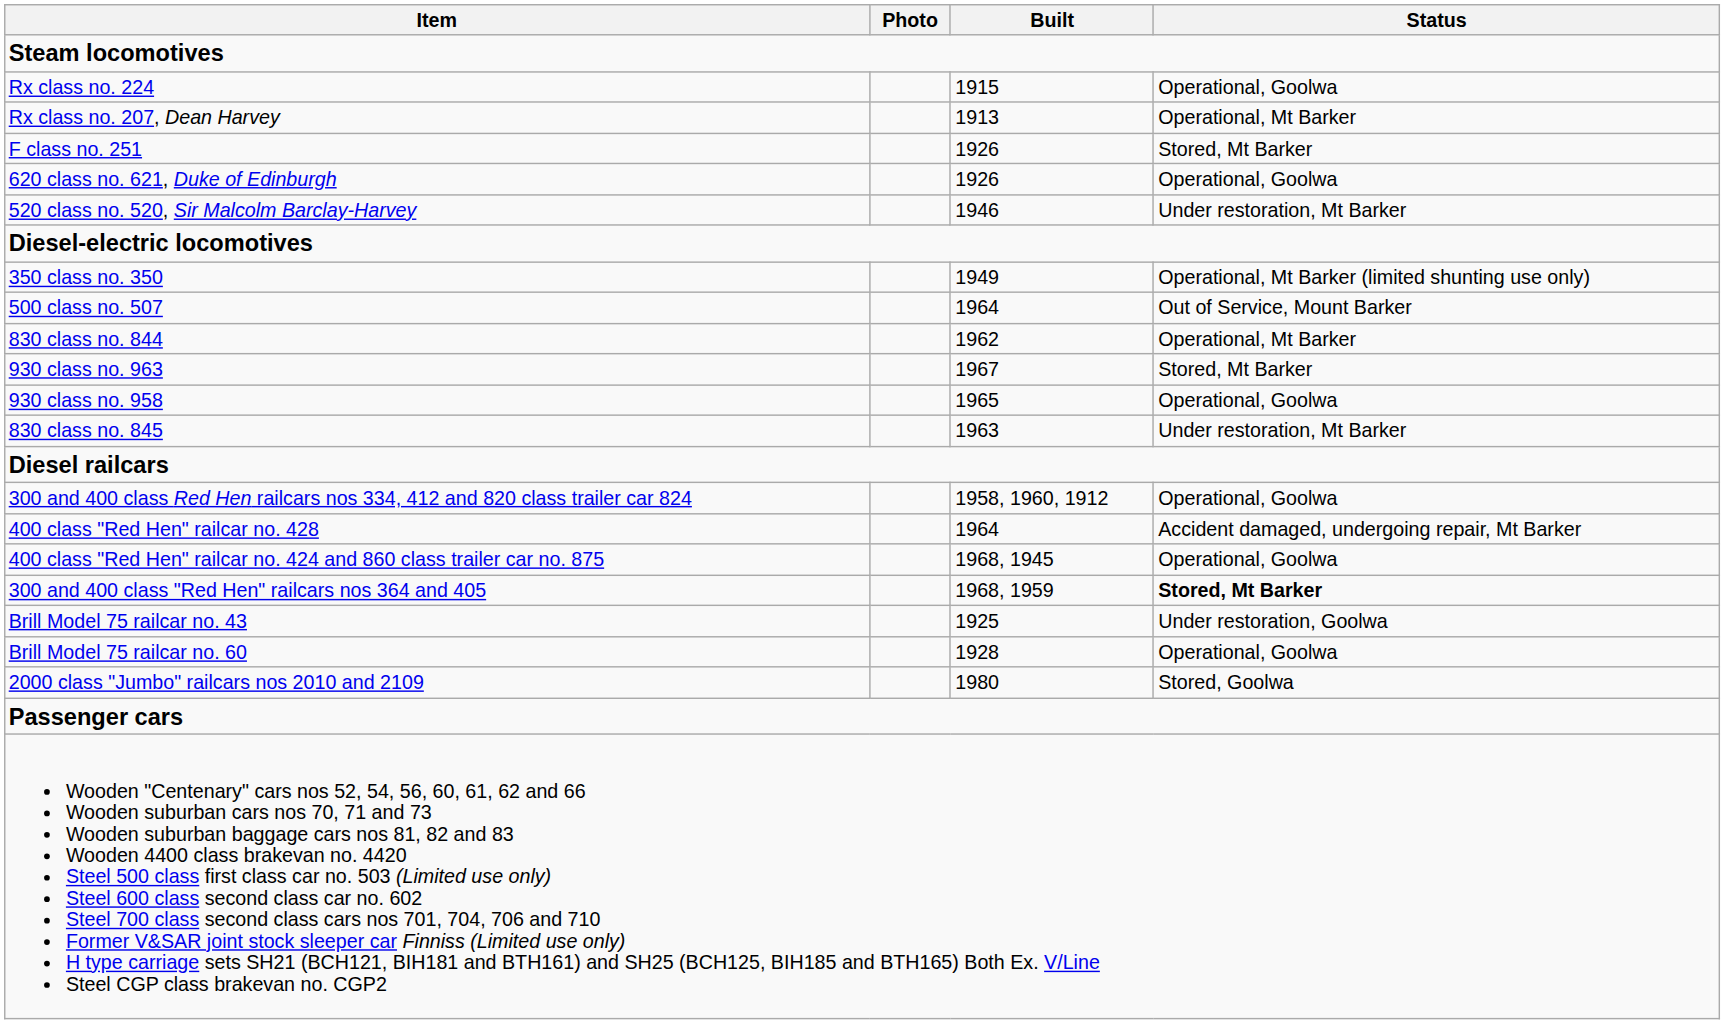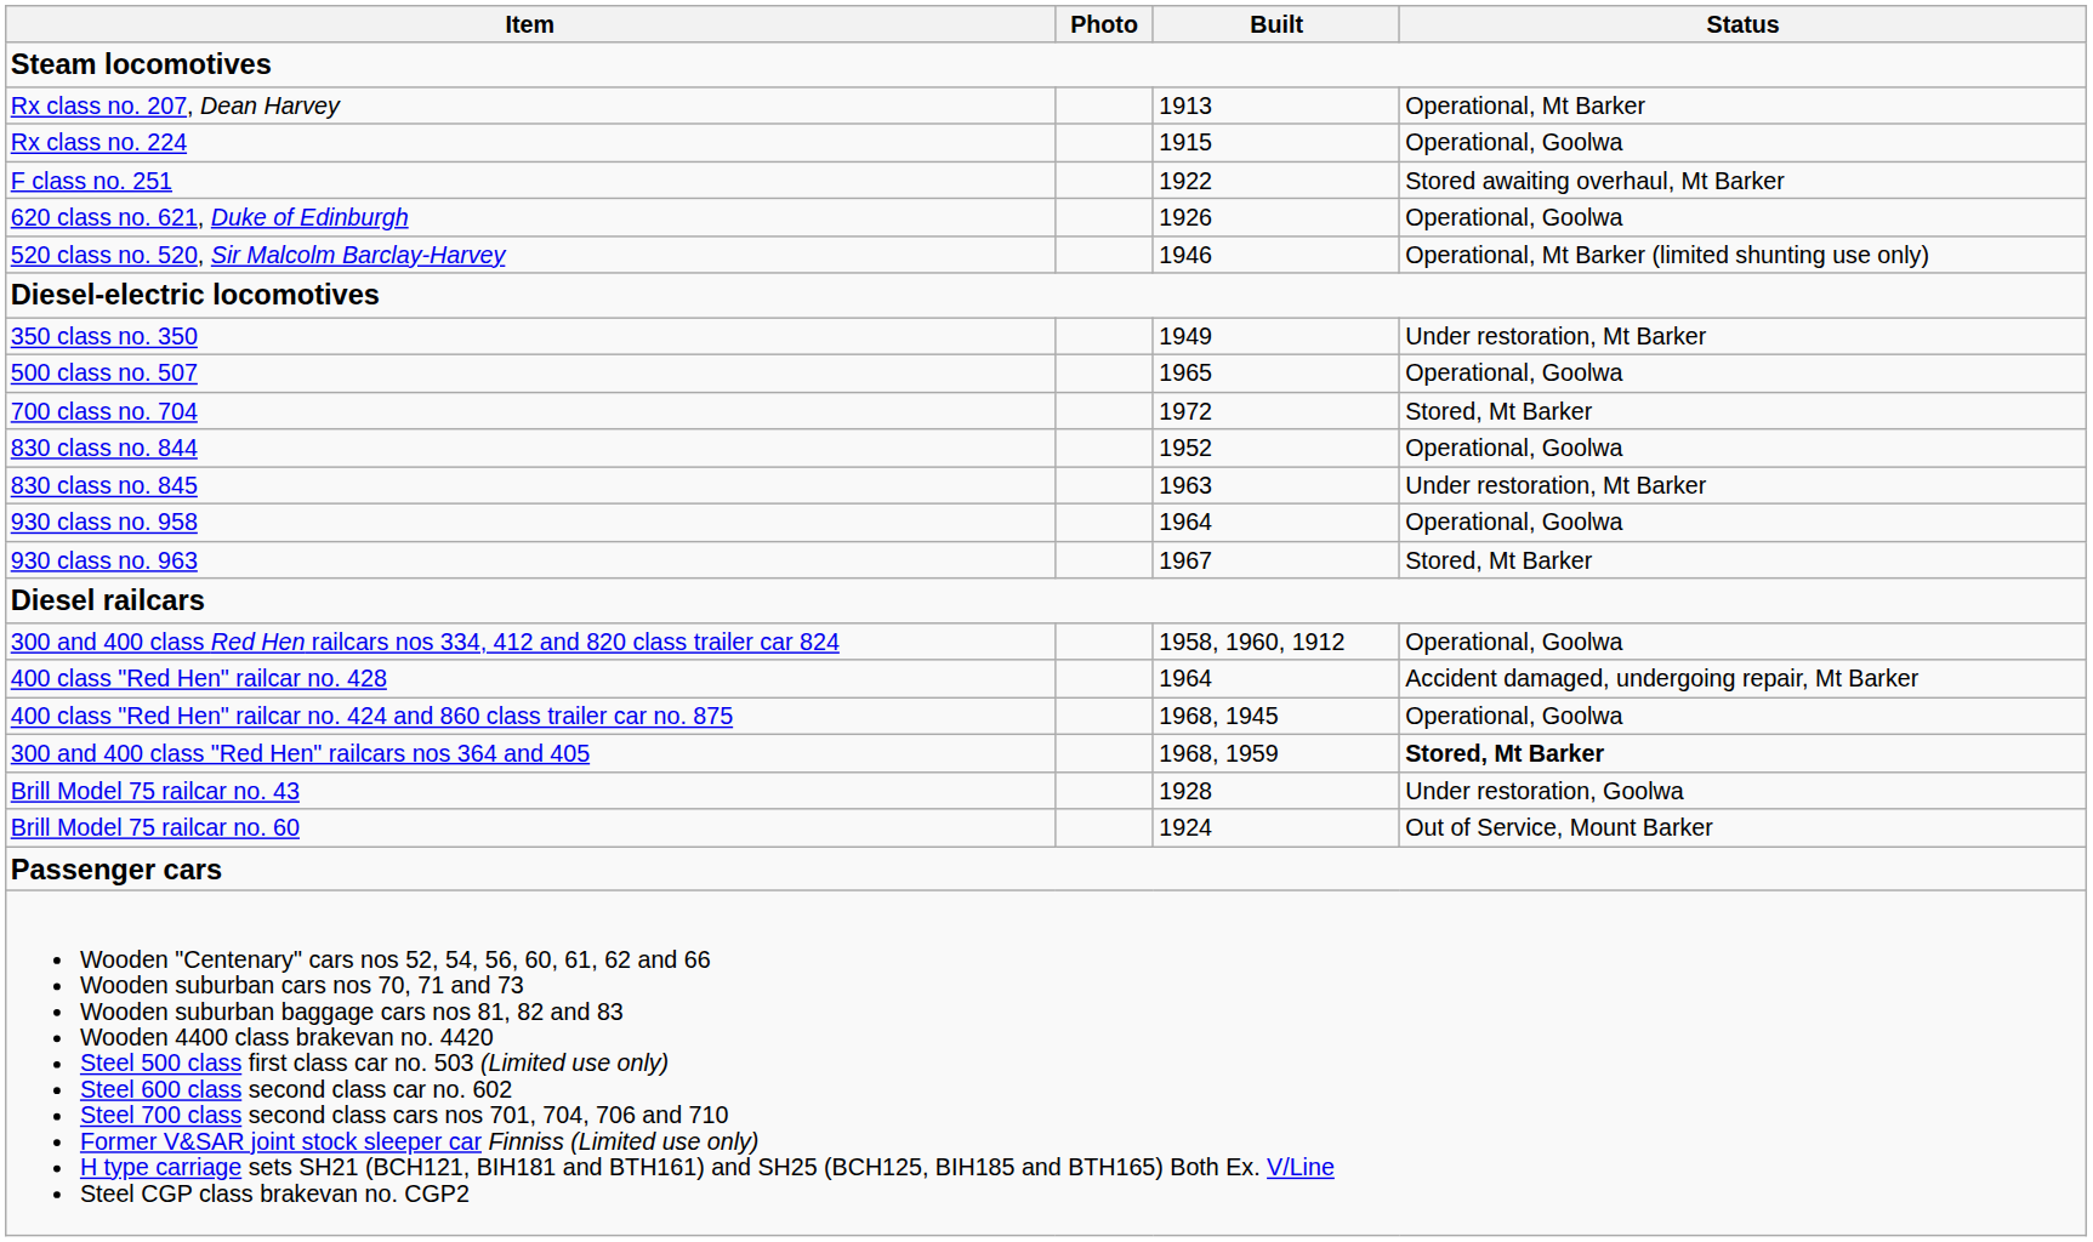rows swapped: Rx class no. 207, Dean Harvey <-> Rx class no. 224
F class no. 251 | Built: 1926 -> 1922
F class no. 251 | Status: Stored, Mt Barker -> Stored awaiting overhaul, Mt Barker
520 class no. 520, Sir Malcolm Barclay-Harvey | Status: Under restoration, Mt Barker -> Operational, Mt Barker (limited shunting use only)
350 class no. 350 | Status: Operational, Mt Barker (limited shunting use only) -> Under restoration, Mt Barker
500 class no. 507 | Built: 1964 -> 1965
500 class no. 507 | Status: Out of Service, Mount Barker -> Operational, Goolwa
+ row: 700 class no. 704 | 1972 | Stored, Mt Barker
830 class no. 844 | Built: 1962 -> 1952
830 class no. 844 | Status: Operational, Mt Barker -> Operational, Goolwa
rows swapped: 830 class no. 845 <-> 930 class no. 963
930 class no. 958 | Built: 1965 -> 1964
Brill Model 75 railcar no. 43 | Built: 1925 -> 1928
Brill Model 75 railcar no. 60 | Built: 1928 -> 1924
Brill Model 75 railcar no. 60 | Status: Operational, Goolwa -> Out of Service, Mount Barker
- row: 2000 class "Jumbo" railcars nos 2010 and 2109 | 1980 | Stored, Goolwa
